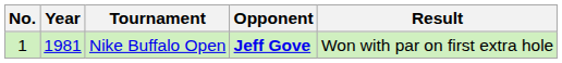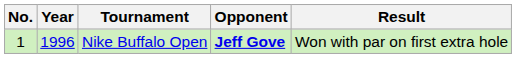Nike Buffalo Open | Year: 1981 -> 1996
